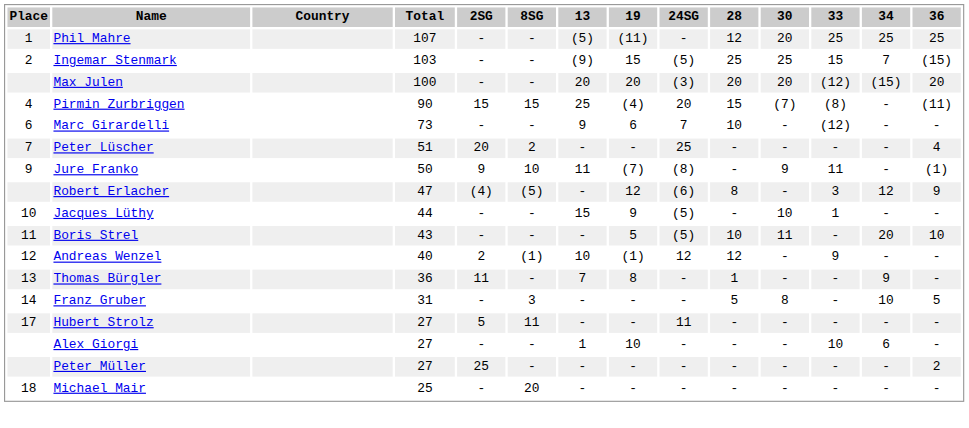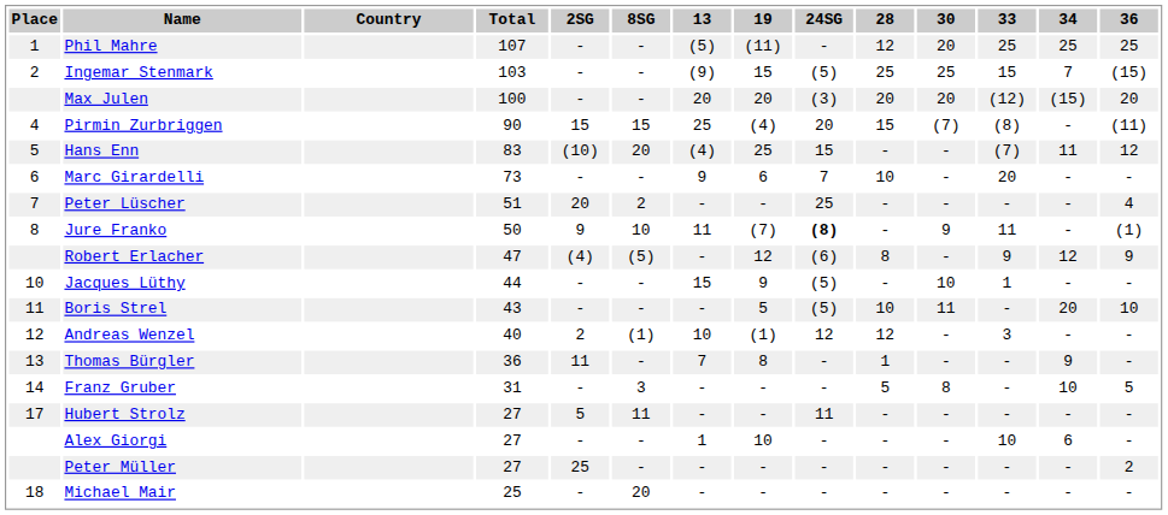+ row: 5 | Hans Enn | 83 | (10) | 20 | (4) | 25 | 15 | - | - | (7) | 11 | 12
Marc Girardelli | 33: (12) -> 20
Jure Franko | Place: 9 -> 8
Jure Franko | 24SG: normal -> bold
Robert Erlacher | 33: 3 -> 9
Andreas Wenzel | 33: 9 -> 3
